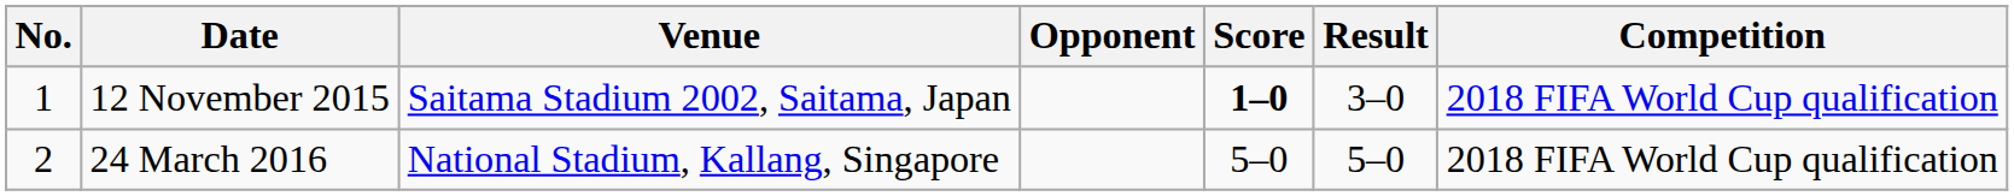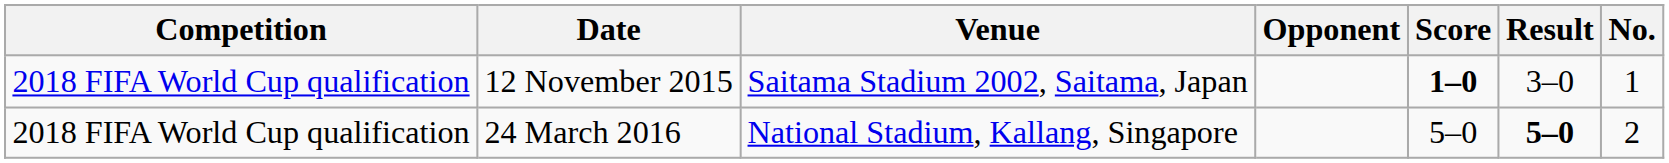columns swapped: No. <-> Competition
24 March 2016 | Result: normal -> bold
